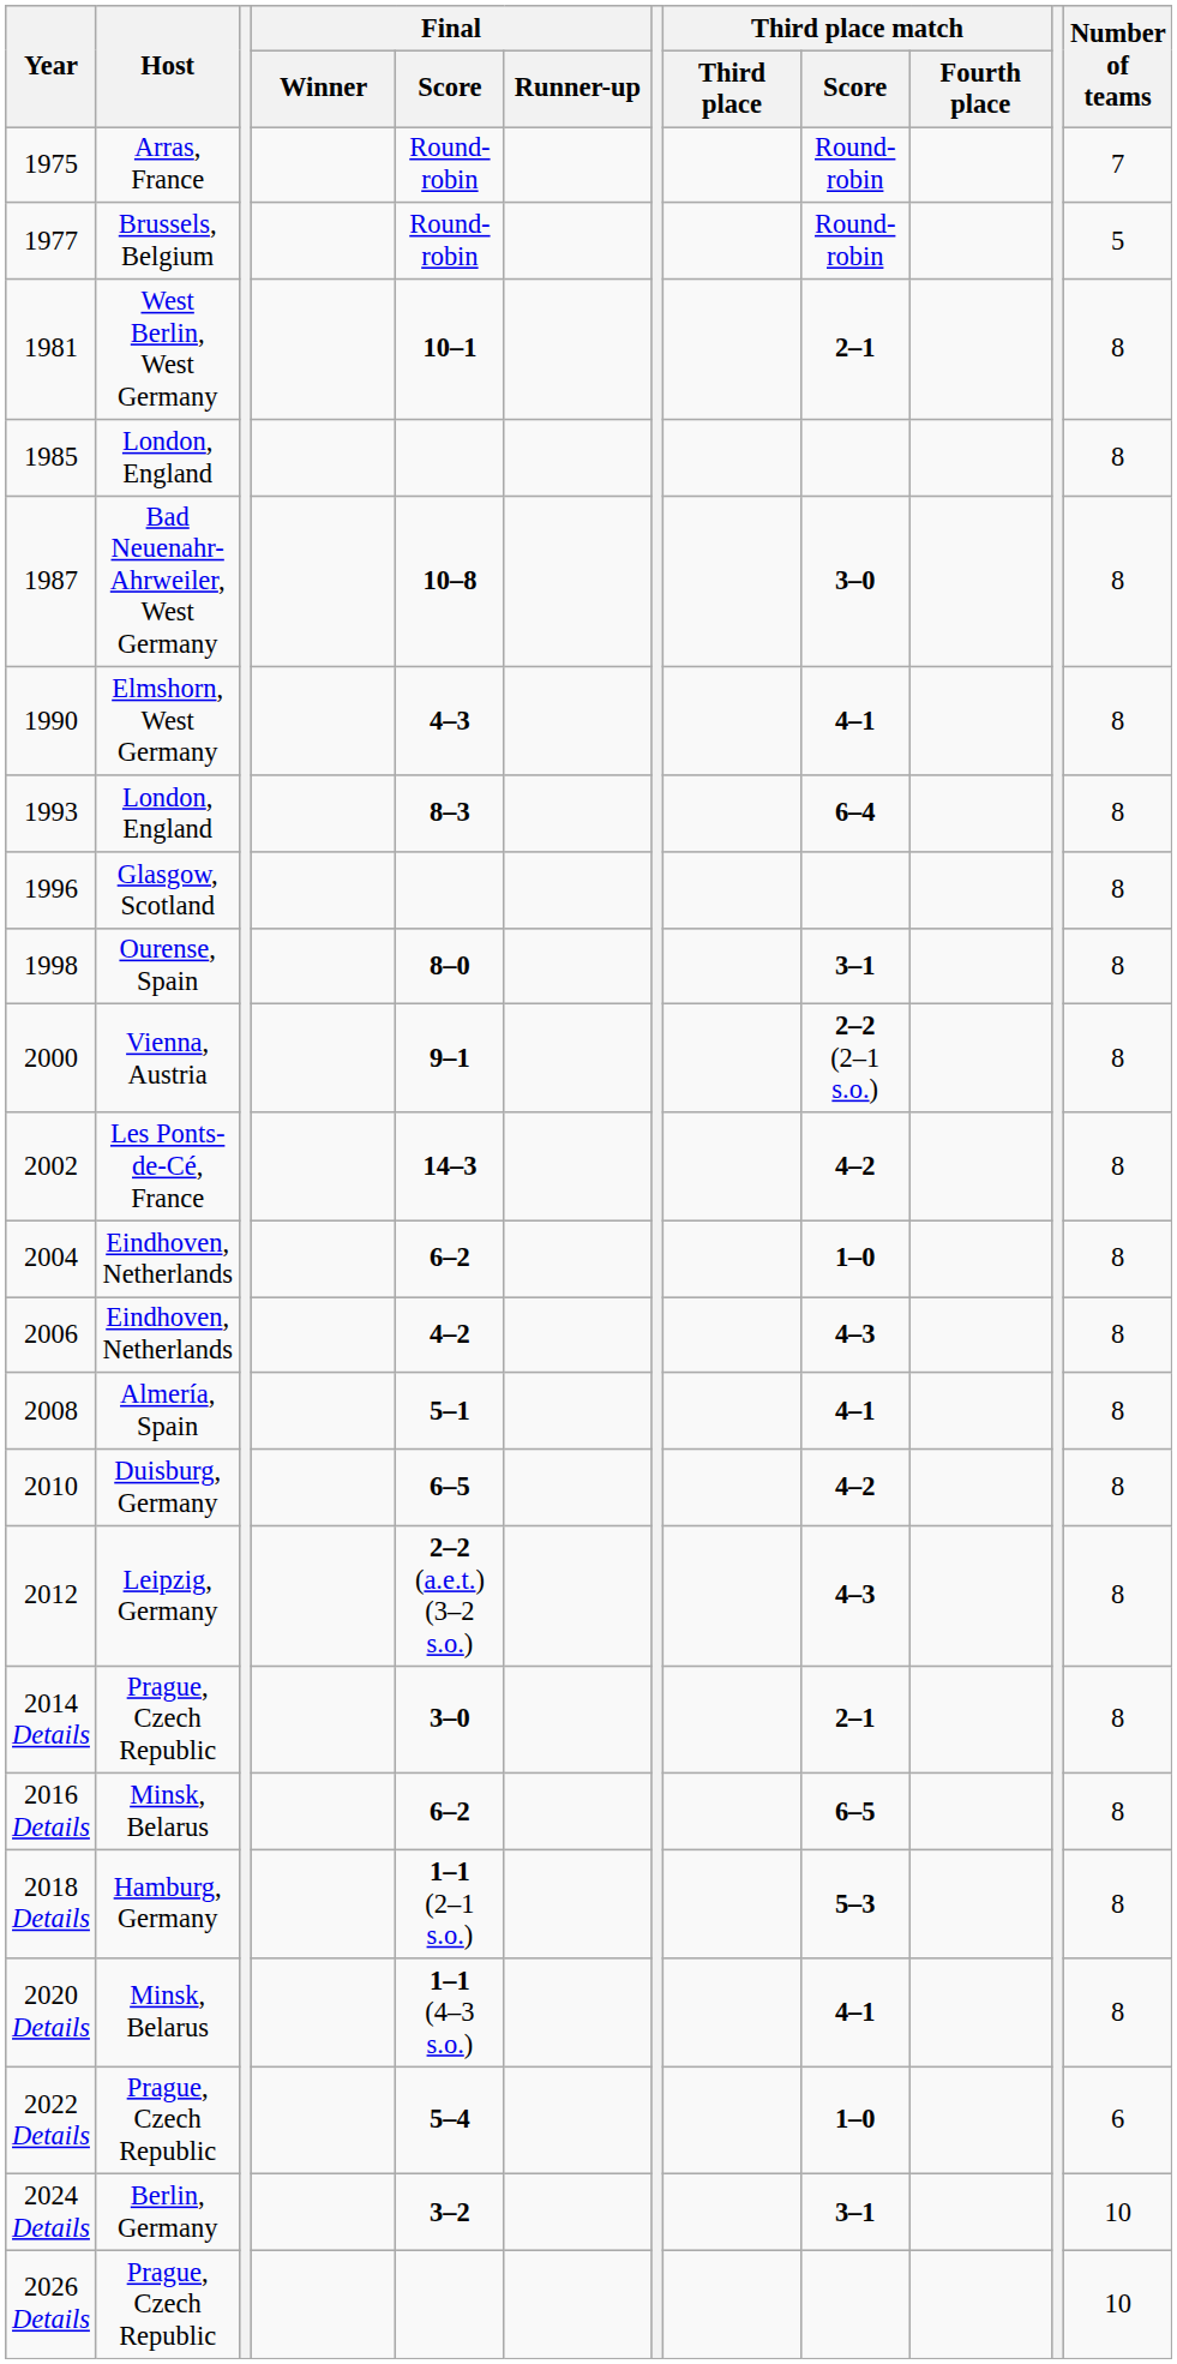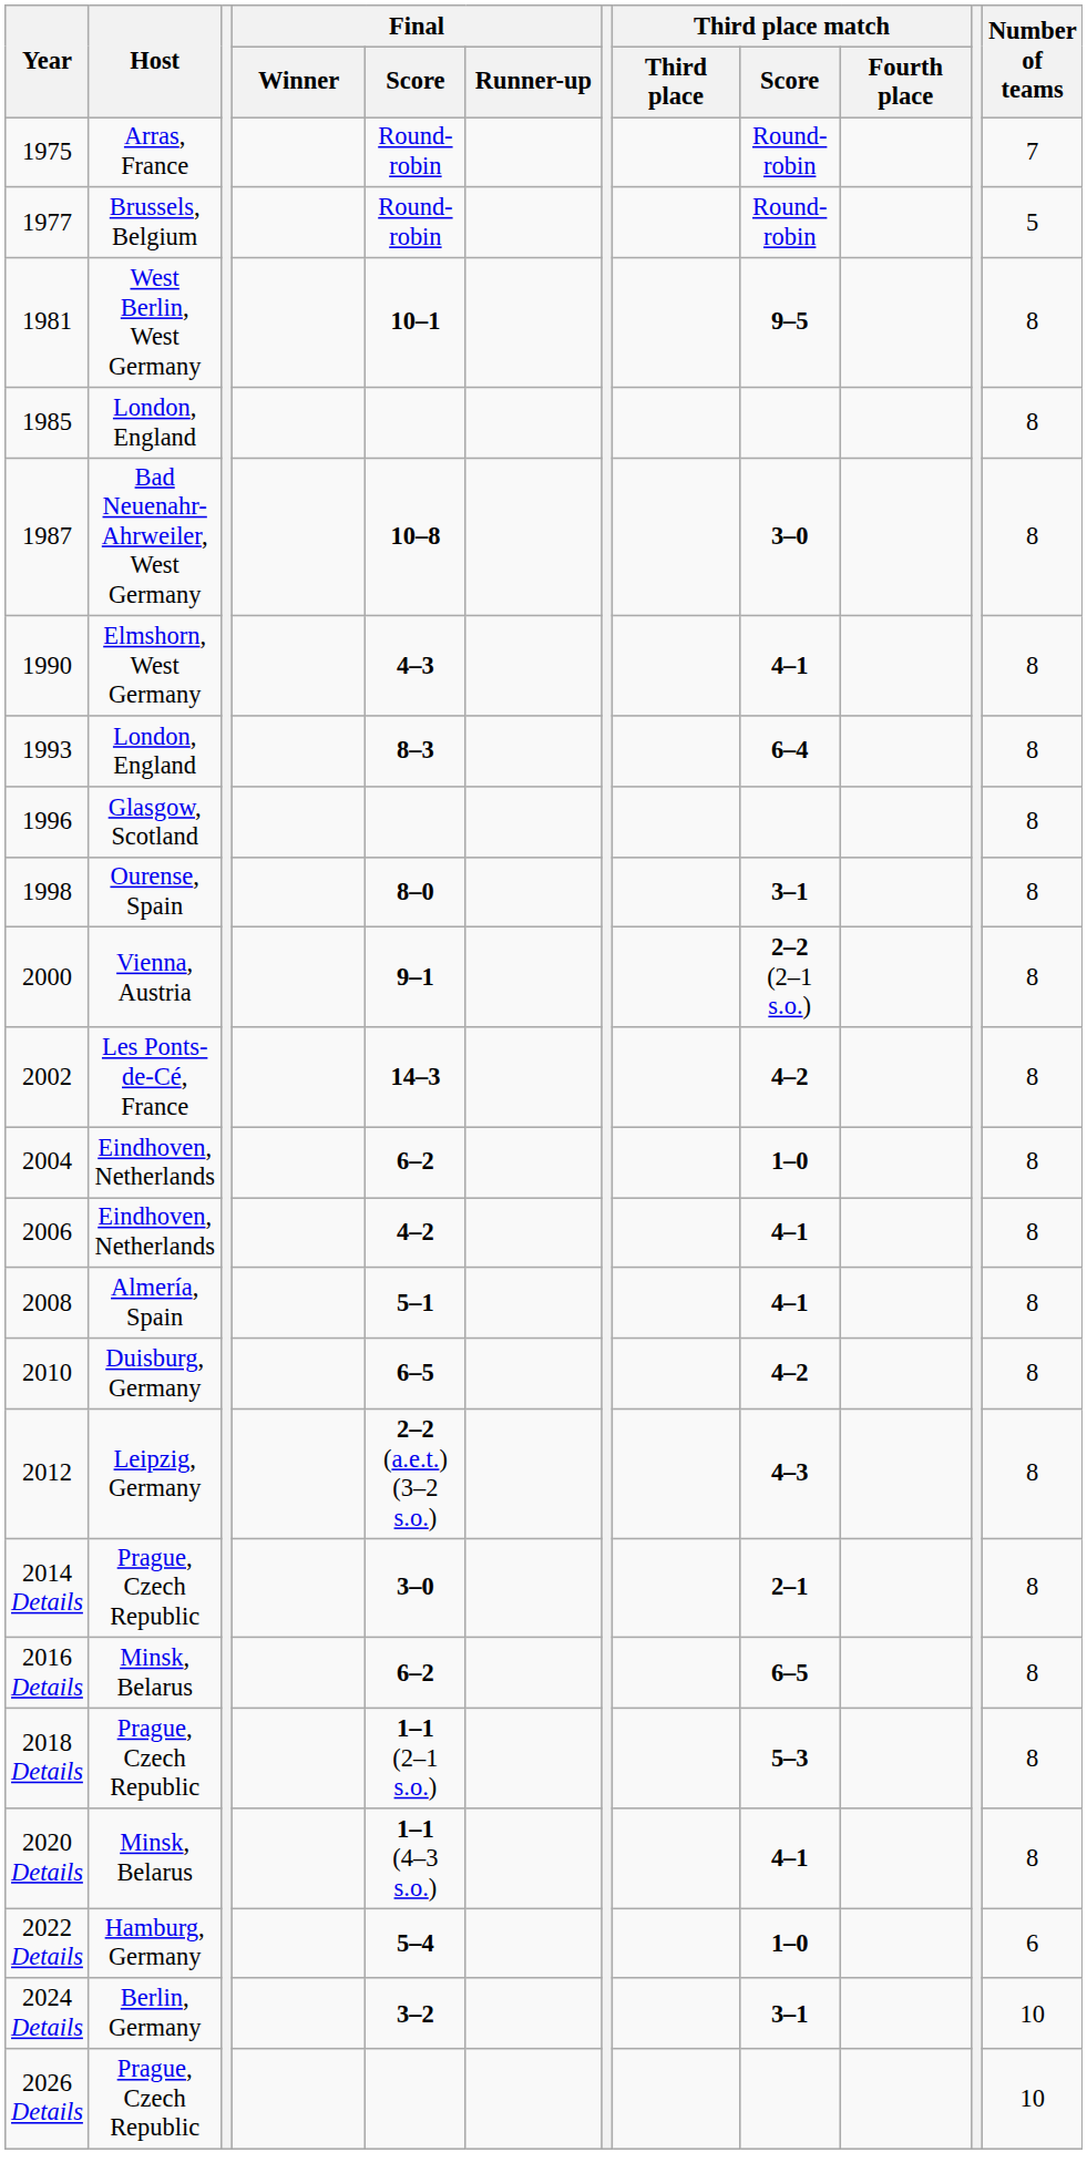1981 | Third place match / Score: 2–1 -> 9–5
2006 | Third place match / Score: 4–3 -> 4–1
2018 Details | Host: Hamburg, Germany -> Prague, Czech Republic
2022 Details | Host: Prague, Czech Republic -> Hamburg, Germany
